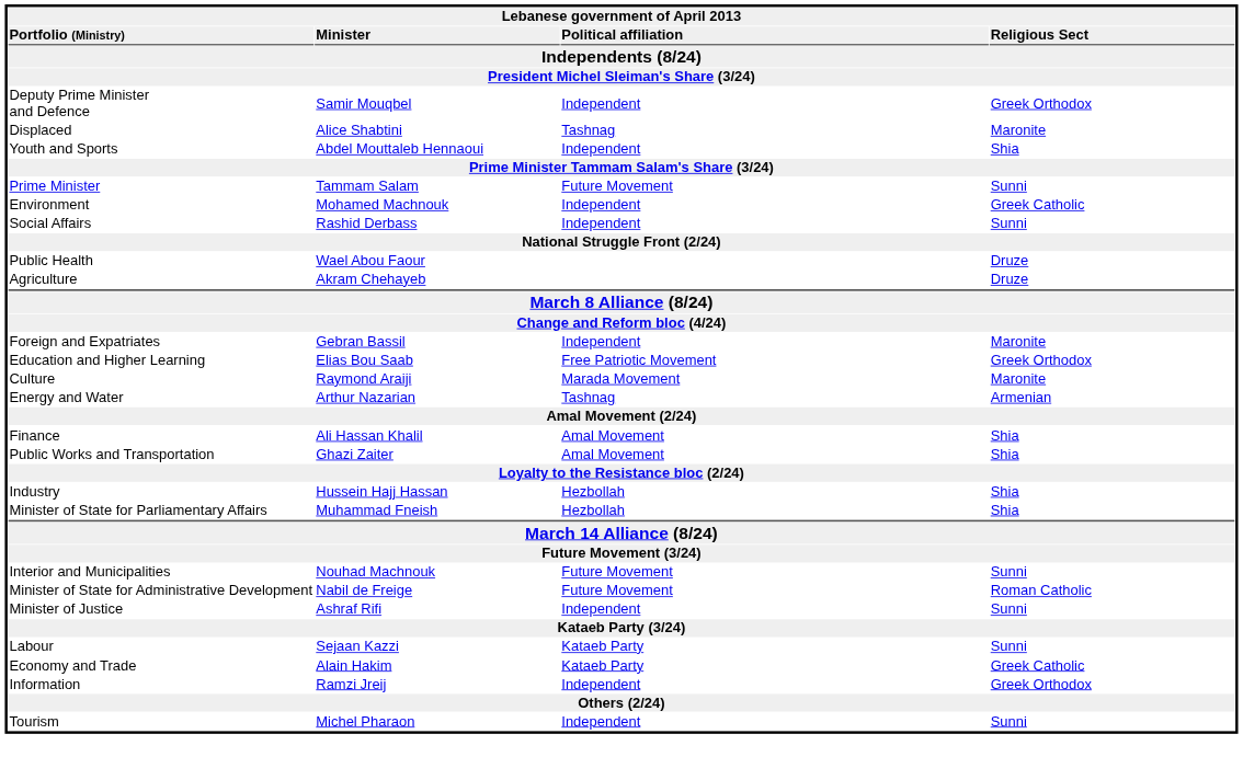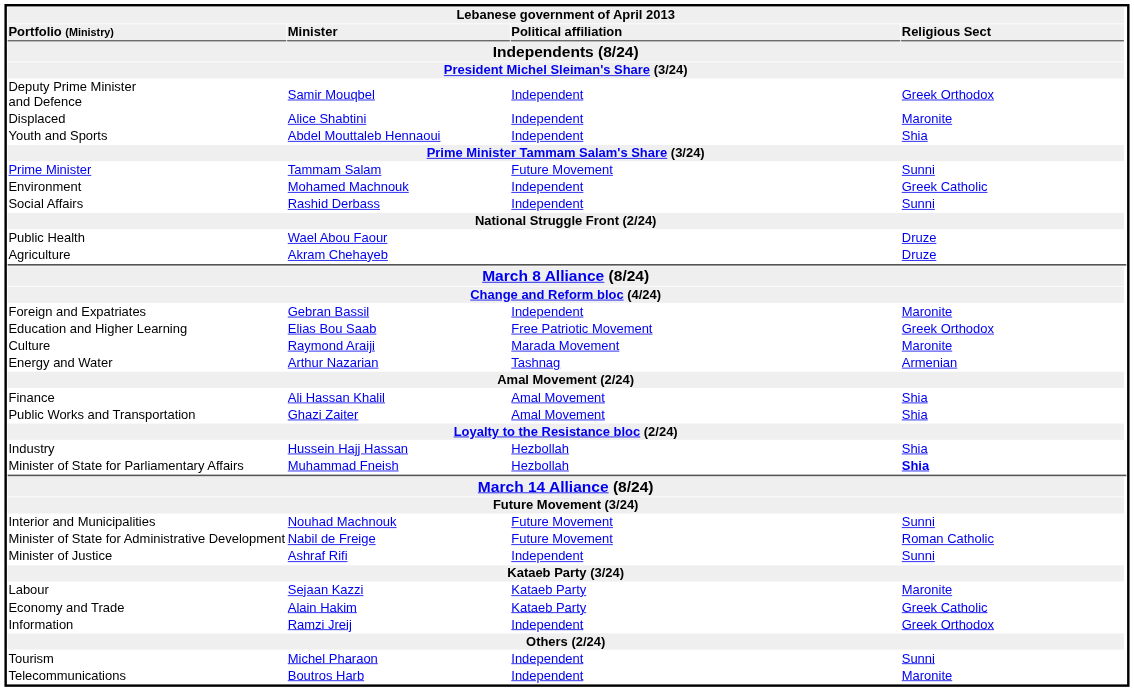Displaced | column 3: Tashnag -> Independent
Minister of State for Parliamentary Affairs | column 4: normal -> bold
Labour | column 4: Sunni -> Maronite
+ row: Telecommunications | Boutros Harb | Independent | Maronite
